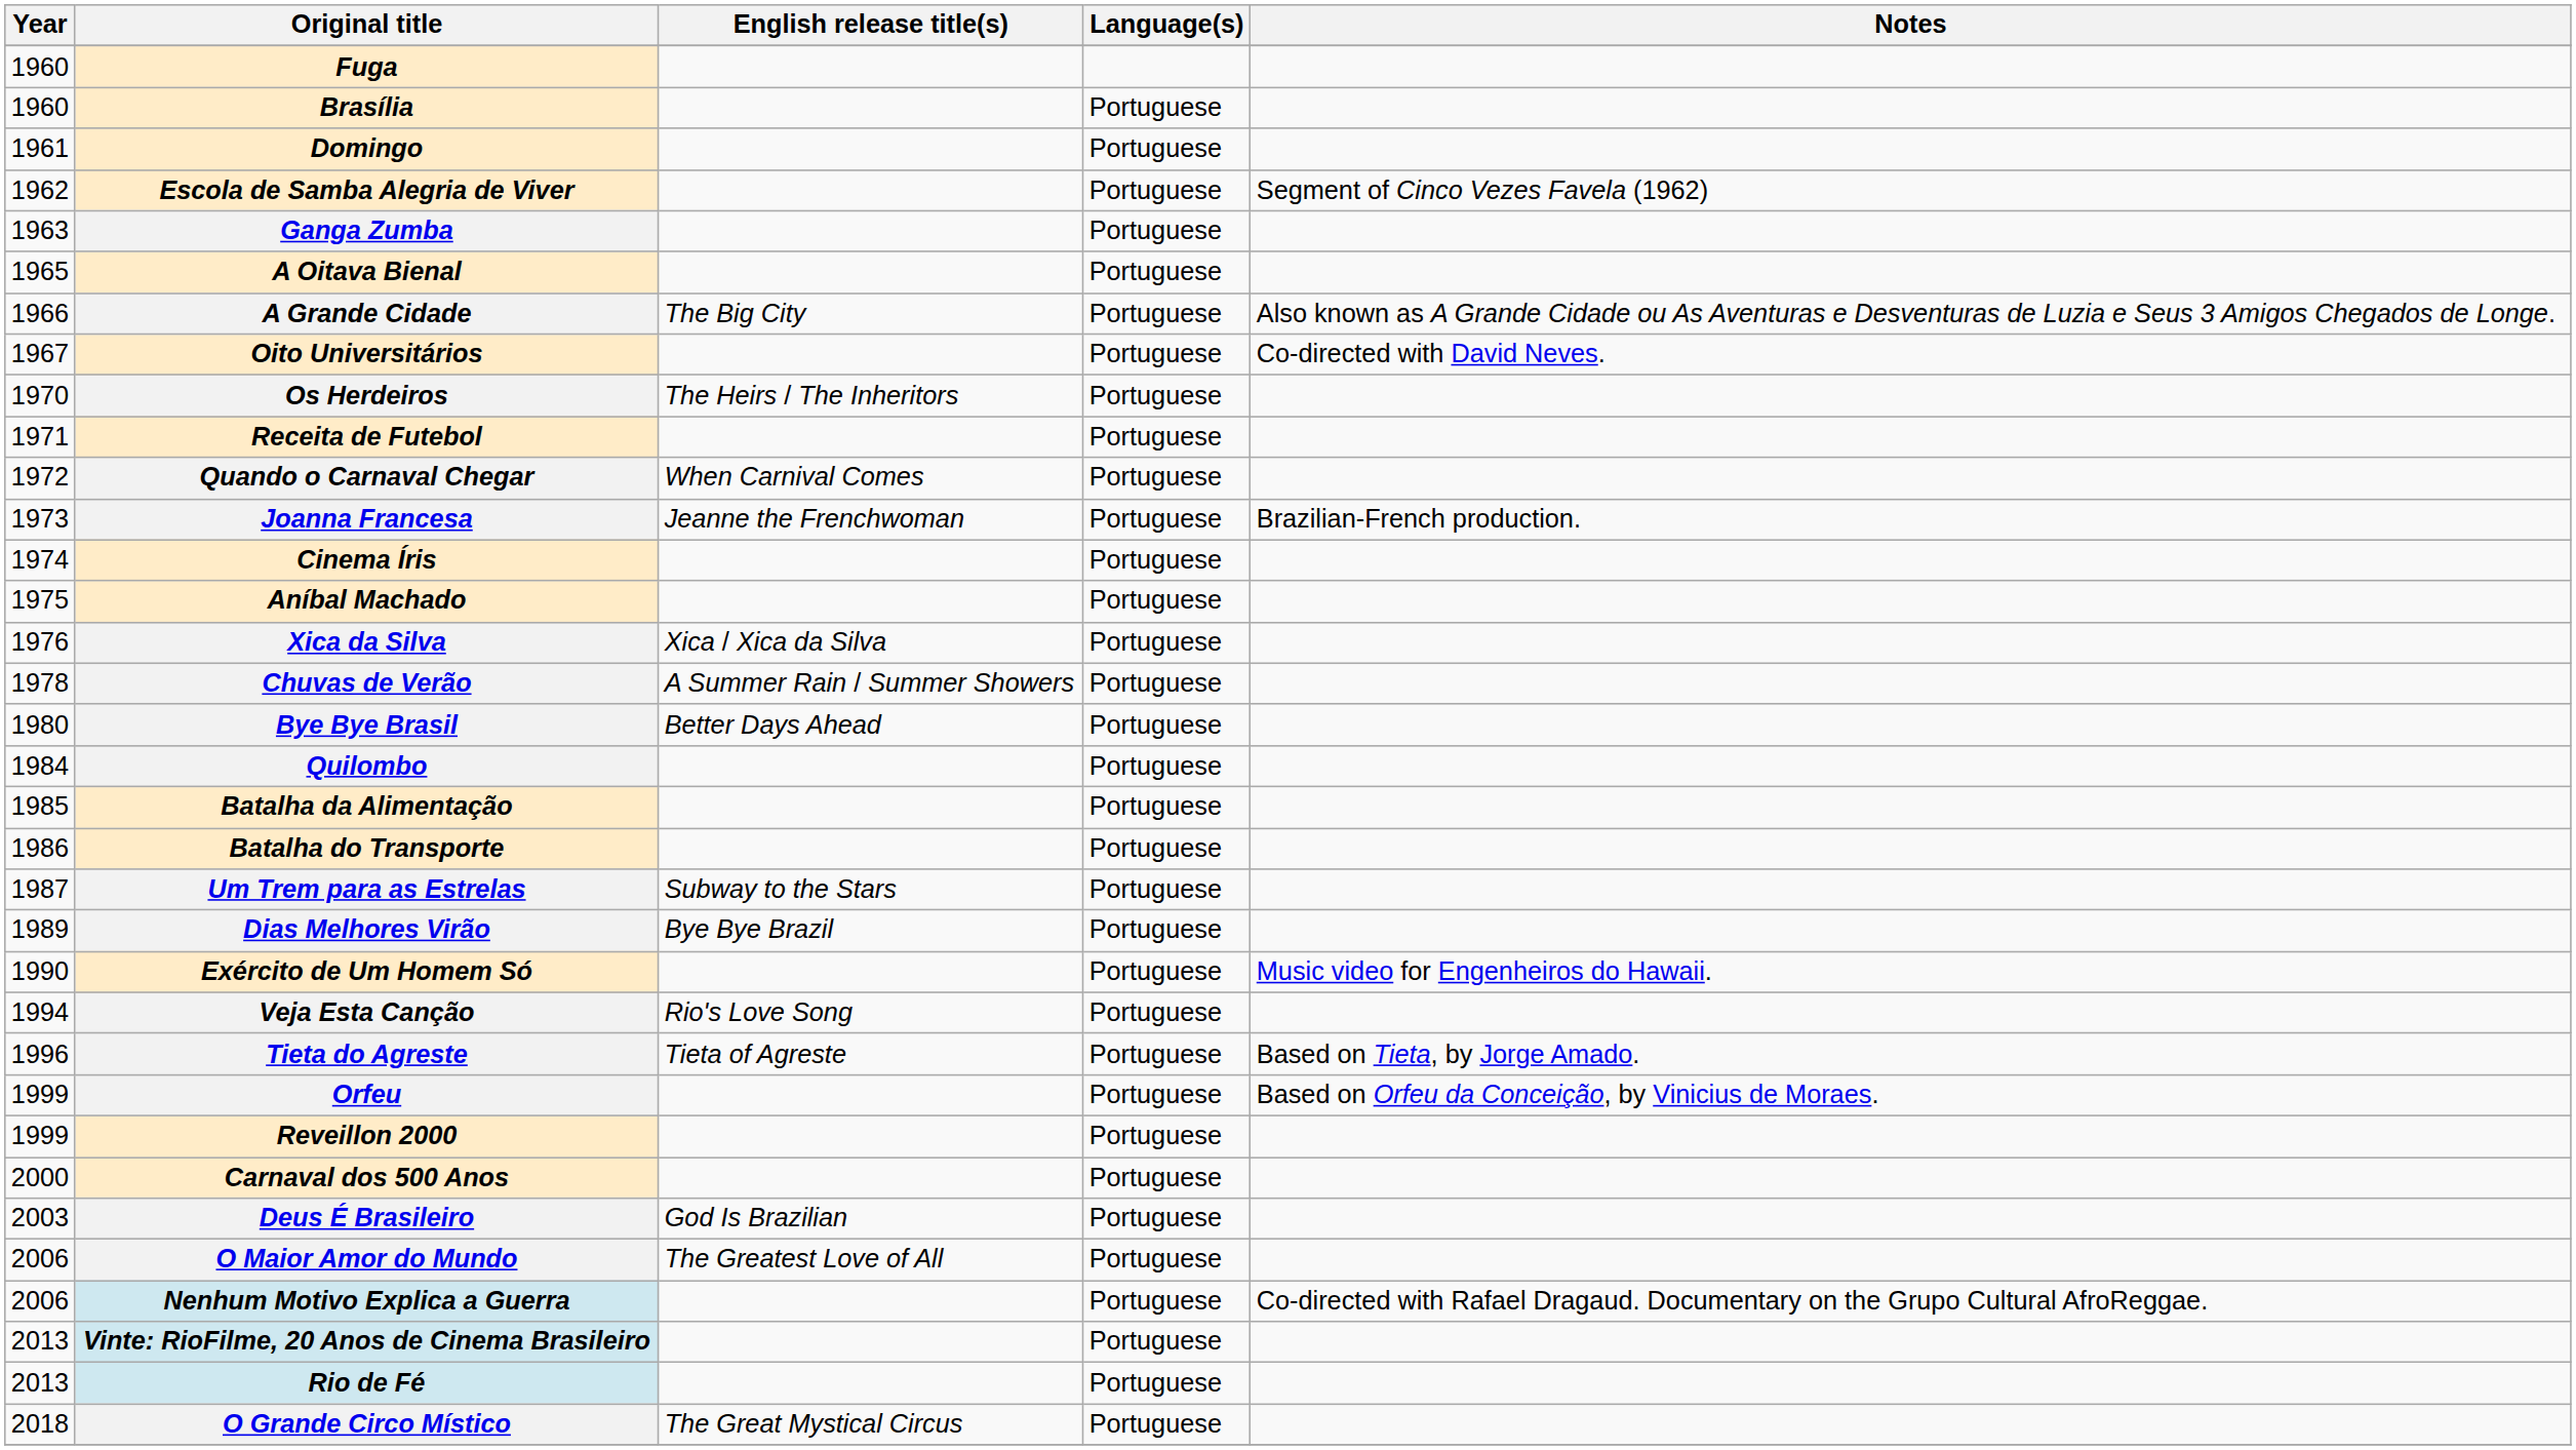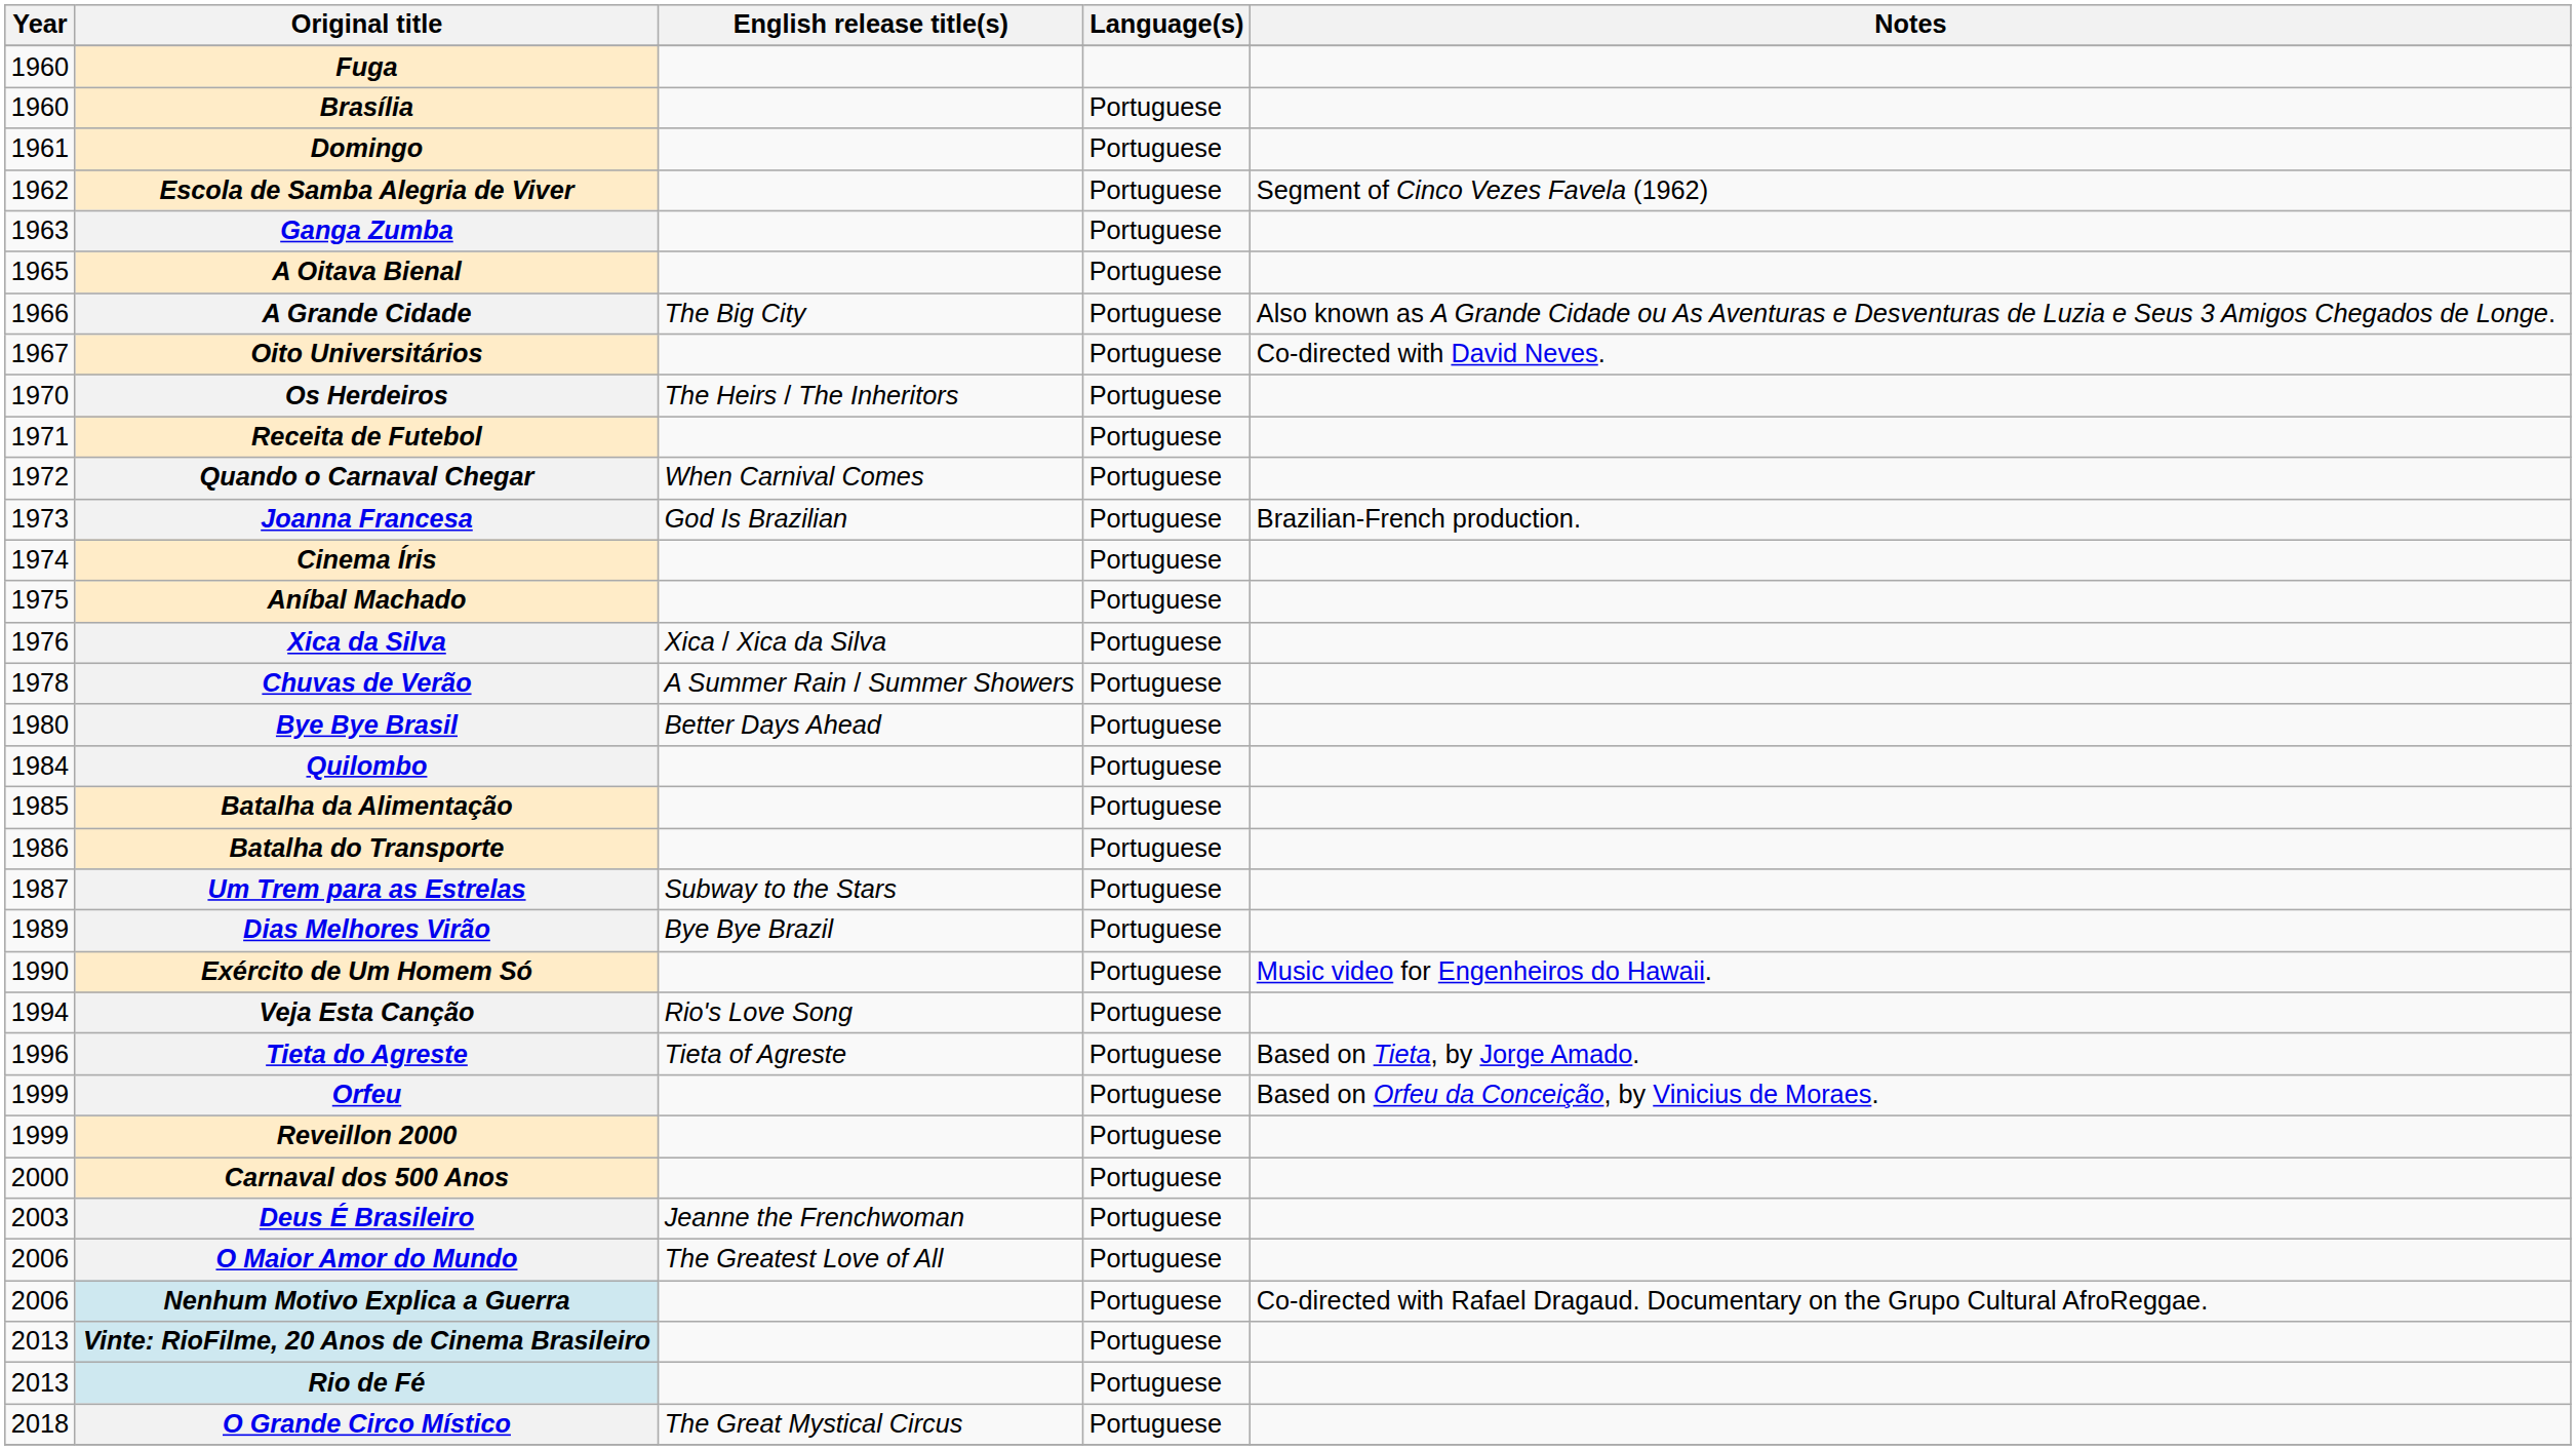Joanna Francesa | English release title(s): Jeanne the Frenchwoman -> God Is Brazilian
Deus É Brasileiro | English release title(s): God Is Brazilian -> Jeanne the Frenchwoman
